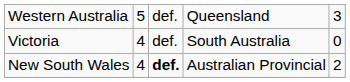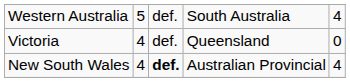Western Australia | column 4: Queensland -> South Australia
Western Australia | column 5: 3 -> 4
Victoria | column 4: South Australia -> Queensland
New South Wales | column 5: 2 -> 4
